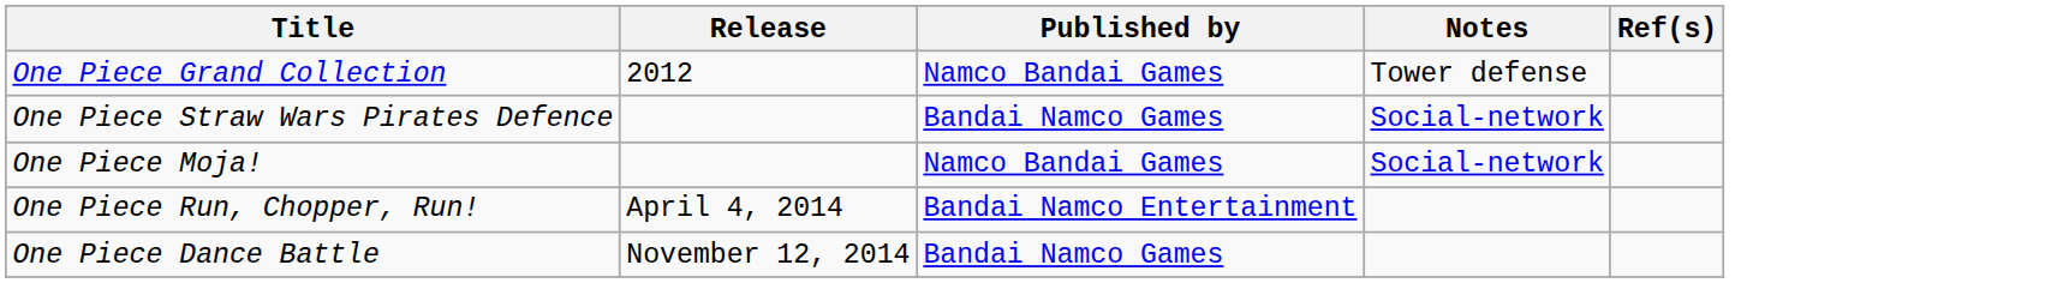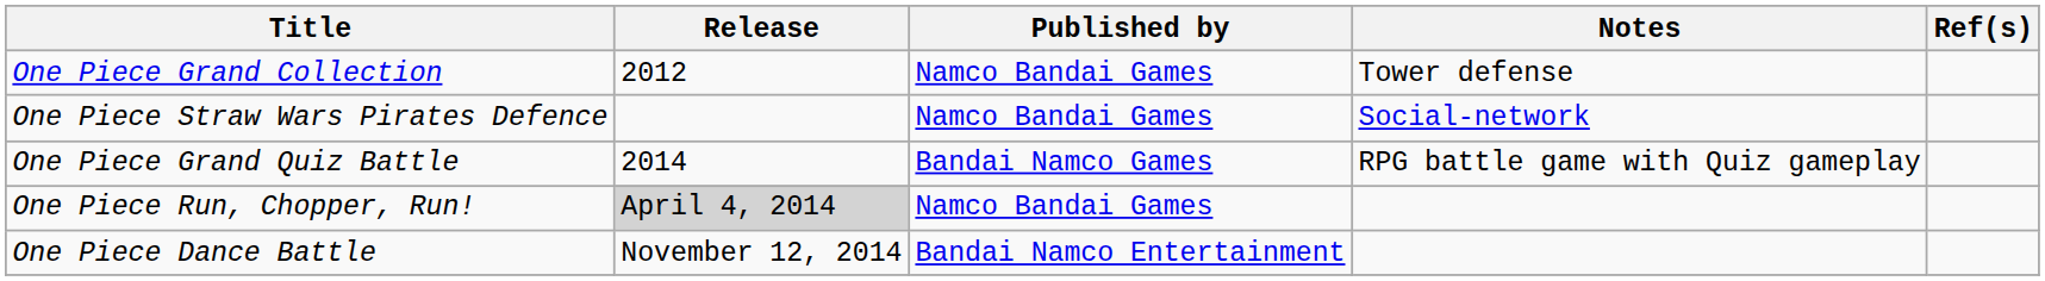One Piece Straw Wars Pirates Defence | Published by: Bandai Namco Games -> Namco Bandai Games
+ row: One Piece Grand Quiz Battle | 2014 | Bandai Namco Games | RPG battle game with Quiz gameplay
- row: One Piece Moja! | Namco Bandai Games | Social-network
One Piece Run, Chopper, Run! | Release: no background -> lightgrey background
One Piece Run, Chopper, Run! | Published by: Bandai Namco Entertainment -> Namco Bandai Games
One Piece Dance Battle | Published by: Bandai Namco Games -> Bandai Namco Entertainment
